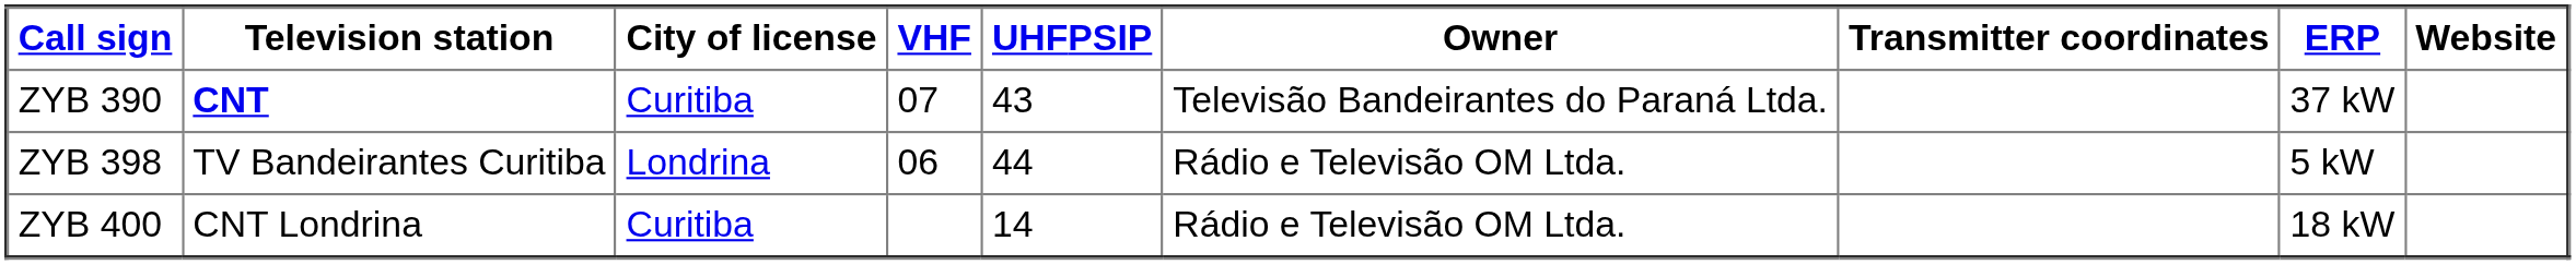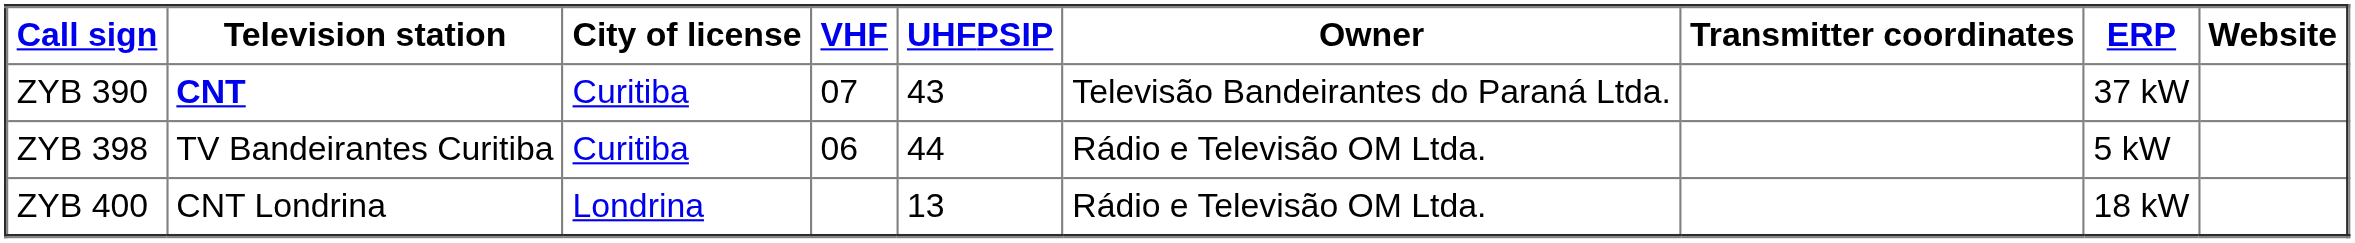ZYB 398 | City of license: Londrina -> Curitiba
ZYB 400 | City of license: Curitiba -> Londrina
ZYB 400 | UHFPSIP: 14 -> 13
